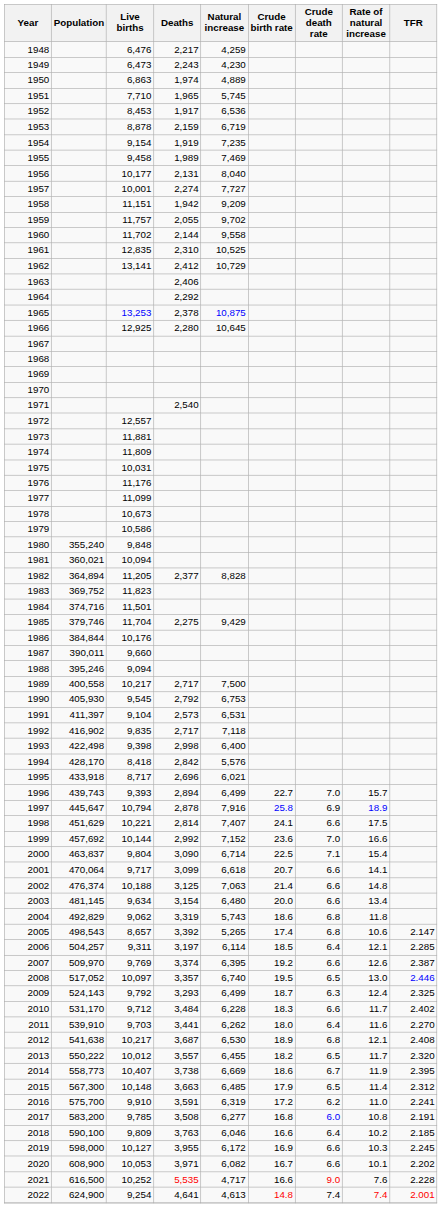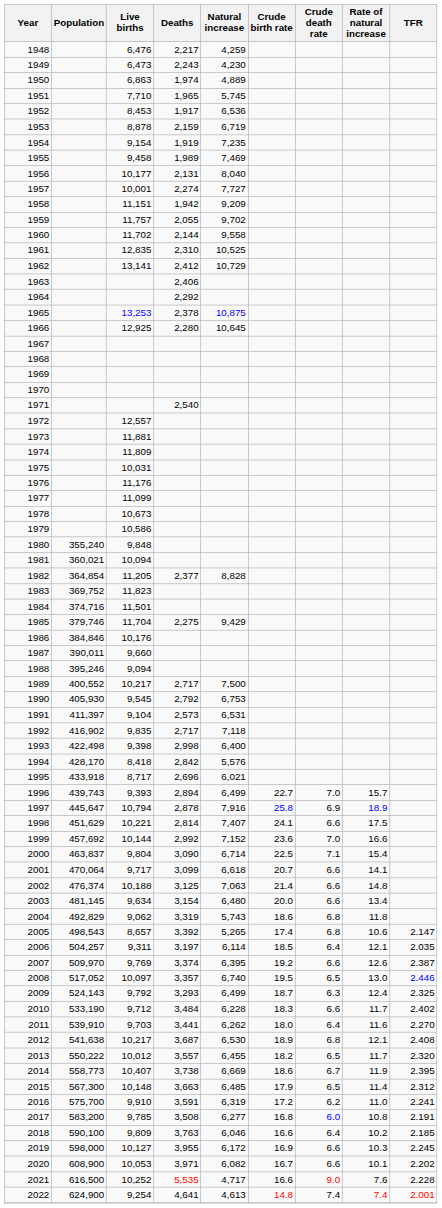1982 | Population: 364,894 -> 364,854
1986 | Population: 384,844 -> 384,846
1989 | Population: 400,558 -> 400,552
2006 | TFR: 2.285 -> 2.035
2010 | Population: 531,170 -> 533,190
